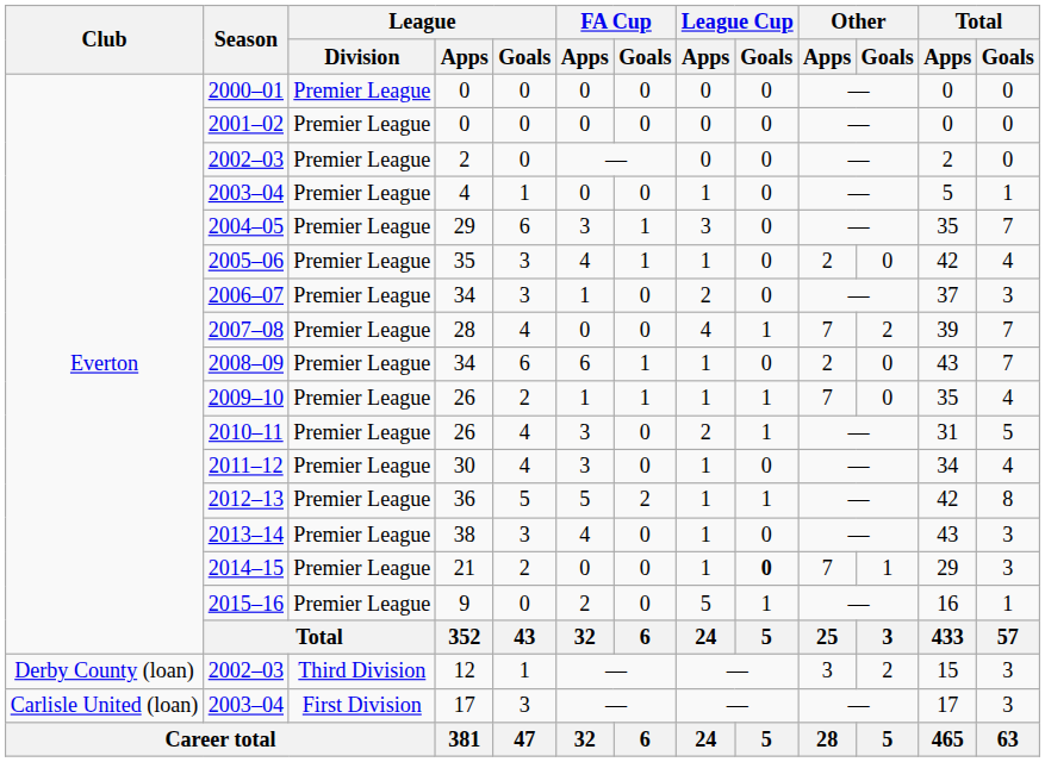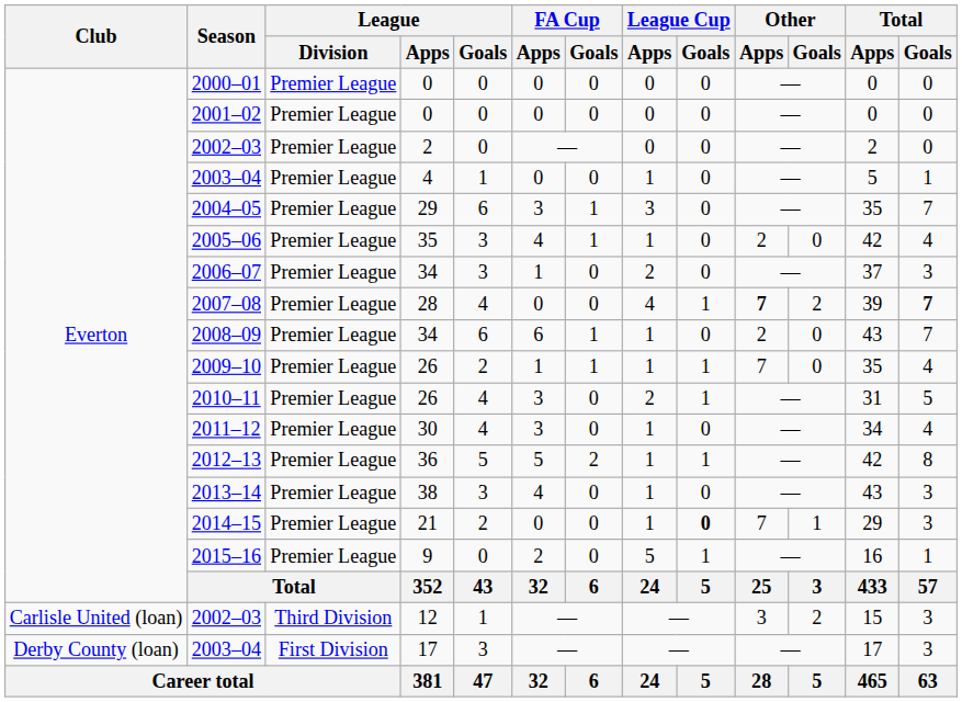2007–08 | Other / Apps: normal -> bold
2007–08 | Total / Goals: normal -> bold
2002–03 / 12 | Club: Derby County (loan) -> Carlisle United (loan)
2003–04 / 17 | Club: Carlisle United (loan) -> Derby County (loan)
